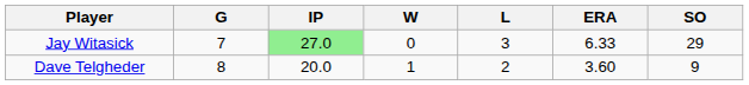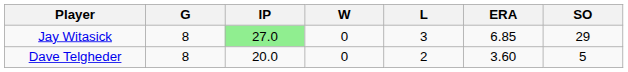Jay Witasick | G: 7 -> 8
Jay Witasick | ERA: 6.33 -> 6.85
Dave Telgheder | W: 1 -> 0
Dave Telgheder | SO: 9 -> 5
